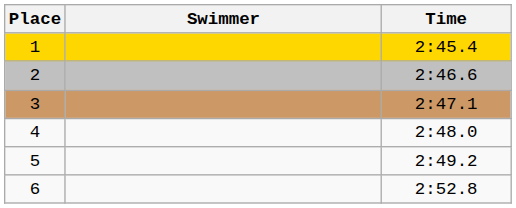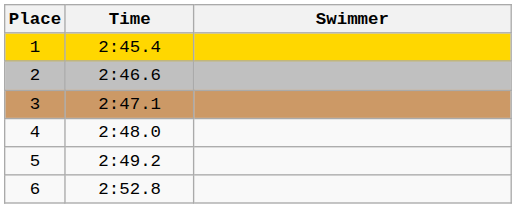columns swapped: Swimmer <-> Time
